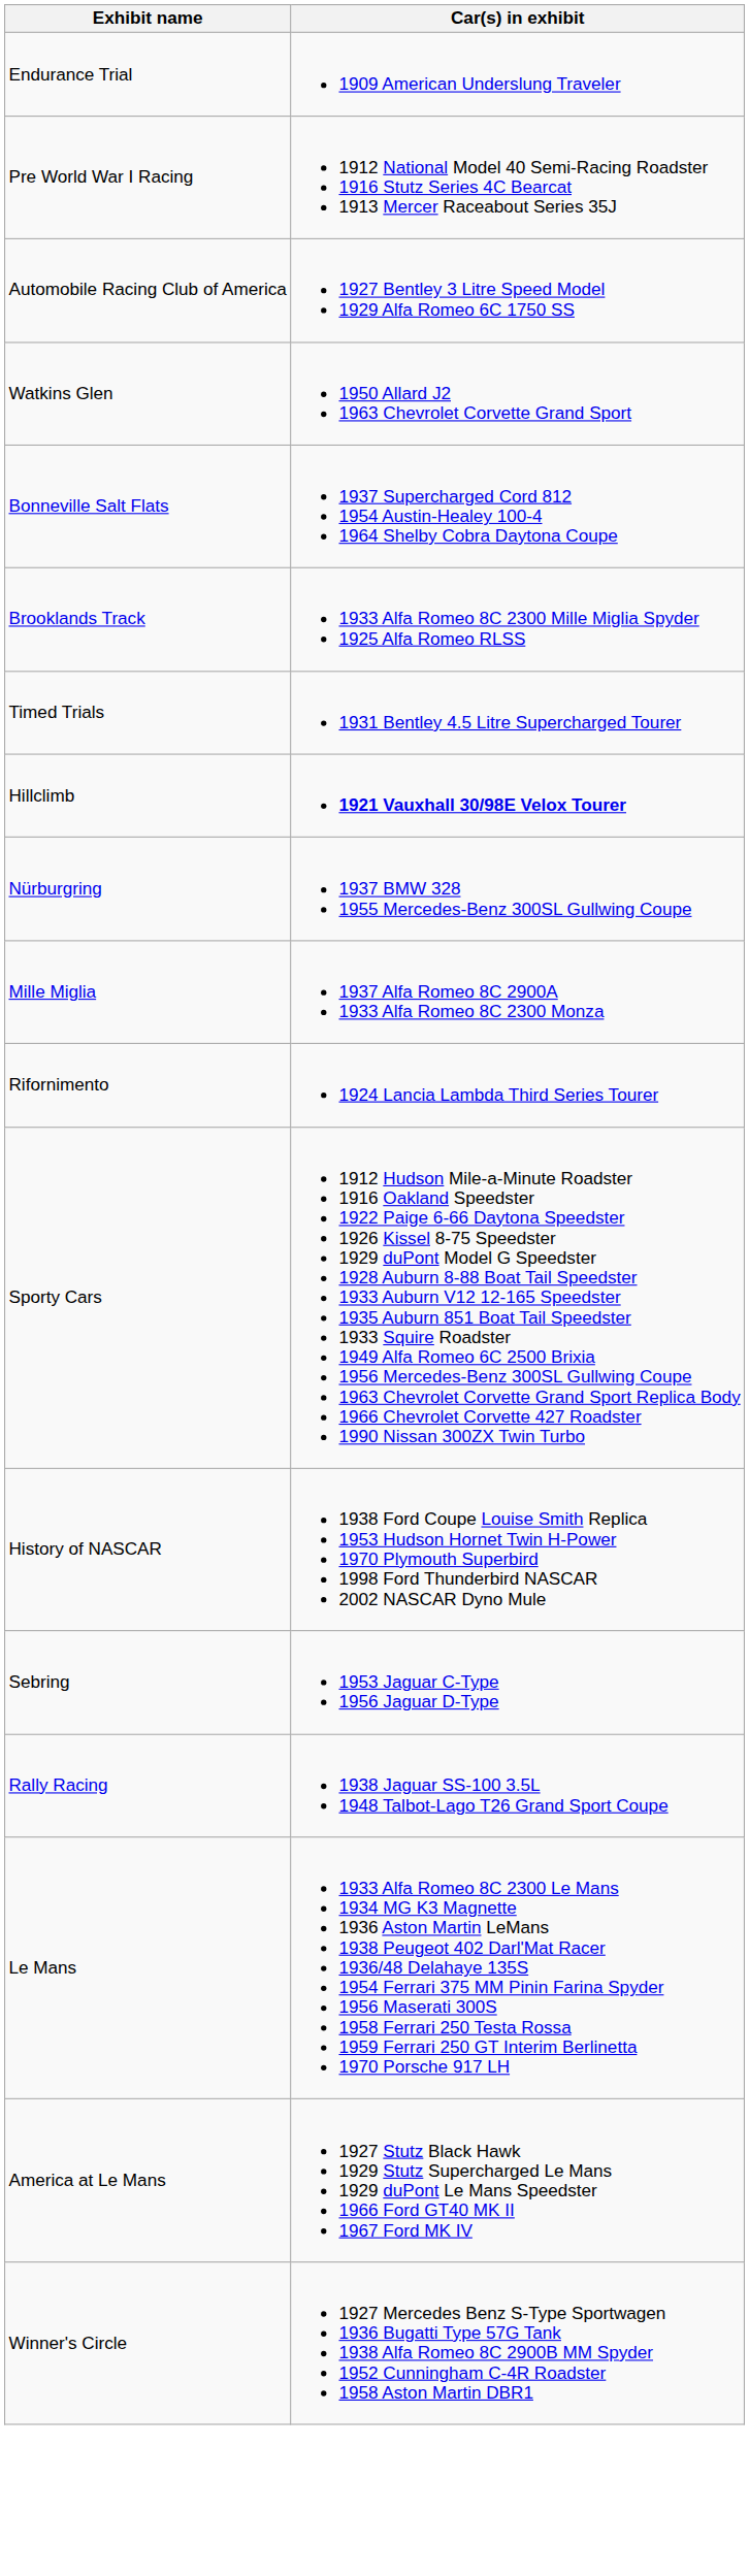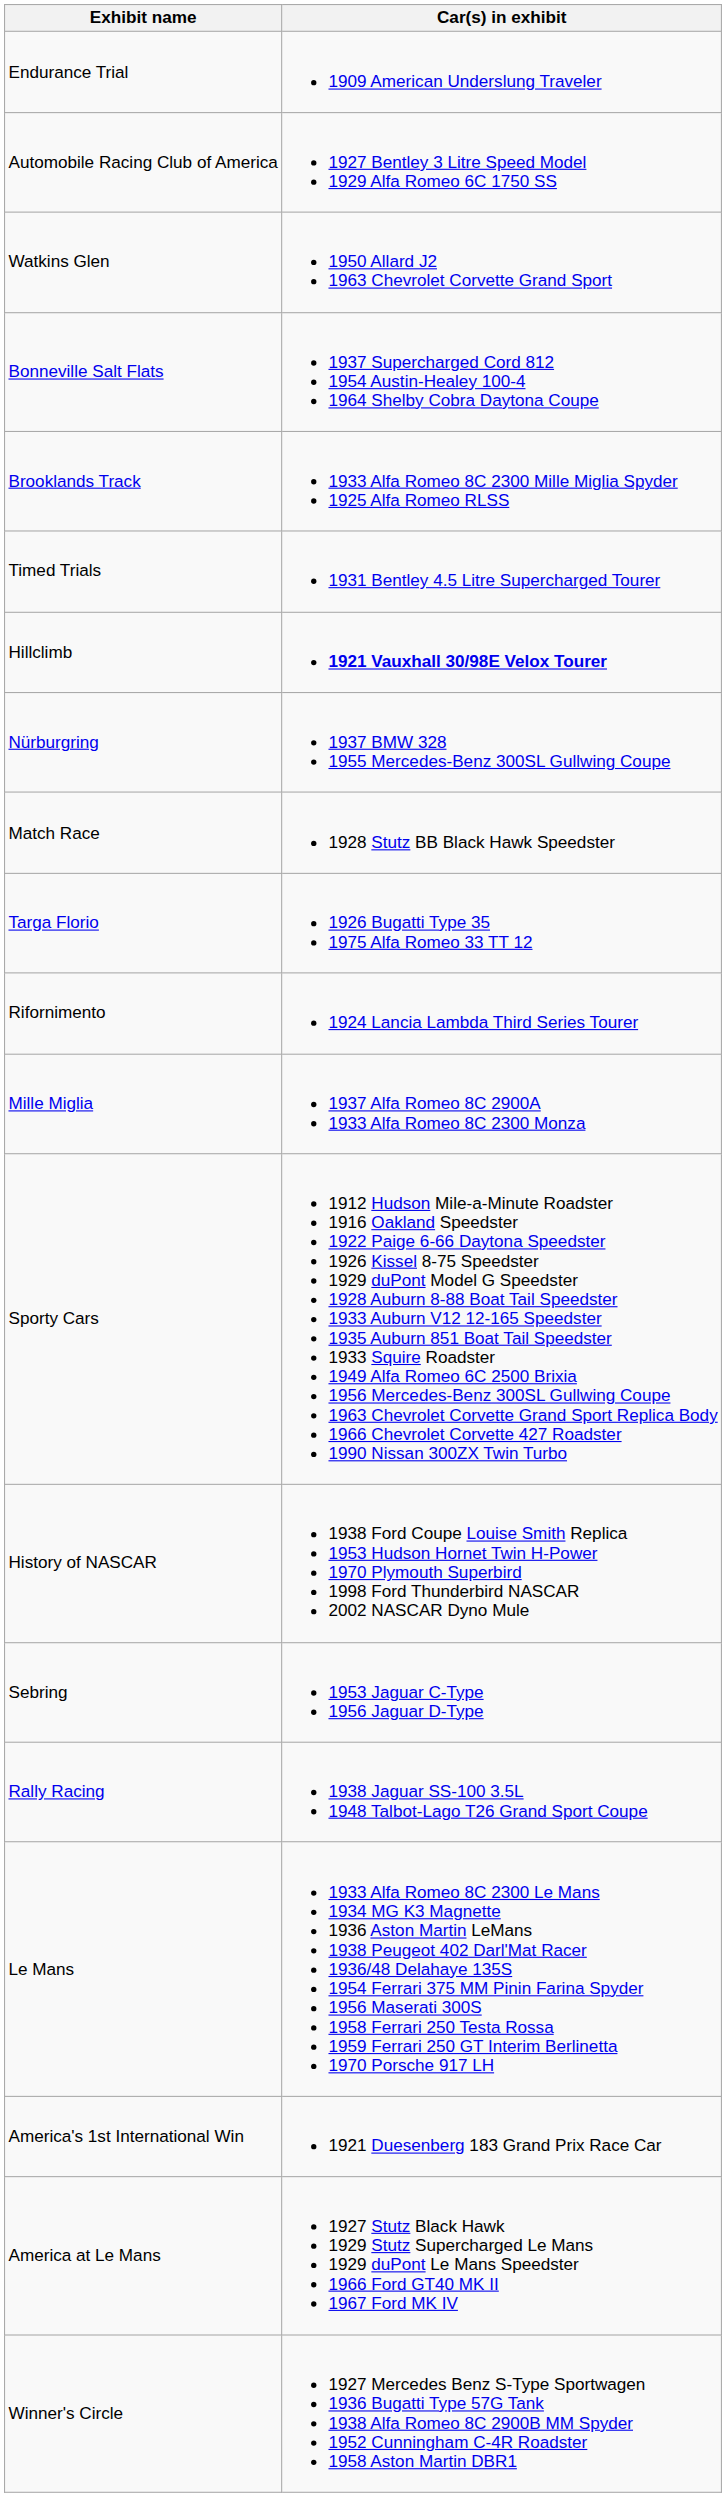- row: Pre World War I Racing | 1912 National Model 40 Semi-Racing Roadster 1916 Stutz Series 4C Bearcat 1913 Mercer Raceabout Series 35J
+ row: Match Race | 1928 Stutz BB Black Hawk Speedster
+ row: Targa Florio | 1926 Bugatti Type 35 1975 Alfa Romeo 33 TT 12
rows swapped: Mille Miglia <-> Rifornimento
+ row: America's 1st International Win | 1921 Duesenberg 183 Grand Prix Race Car
